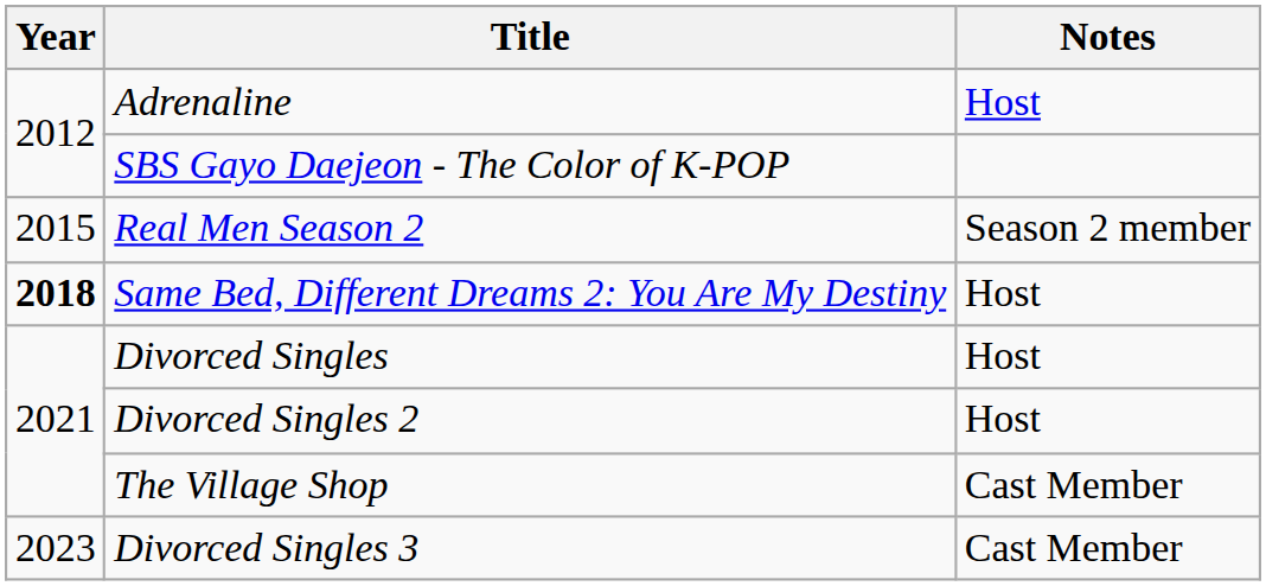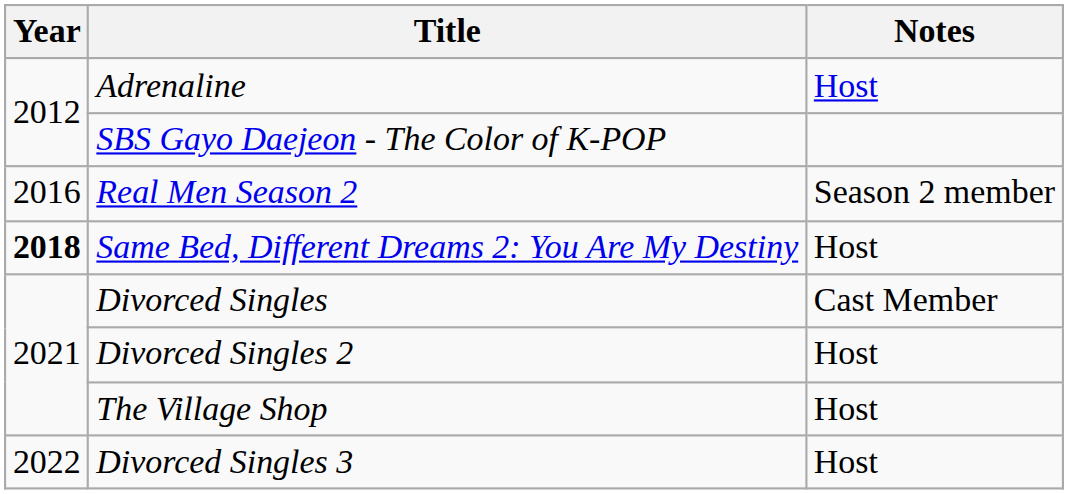Real Men Season 2 | Year: 2015 -> 2016
Divorced Singles | Notes: Host -> Cast Member
The Village Shop | Notes: Cast Member -> Host
Divorced Singles 3 | Year: 2023 -> 2022
Divorced Singles 3 | Notes: Cast Member -> Host
